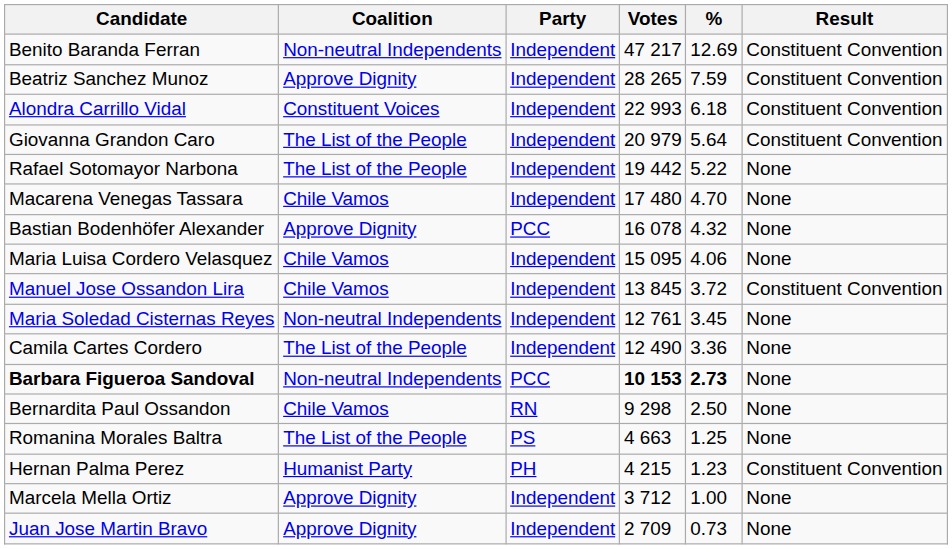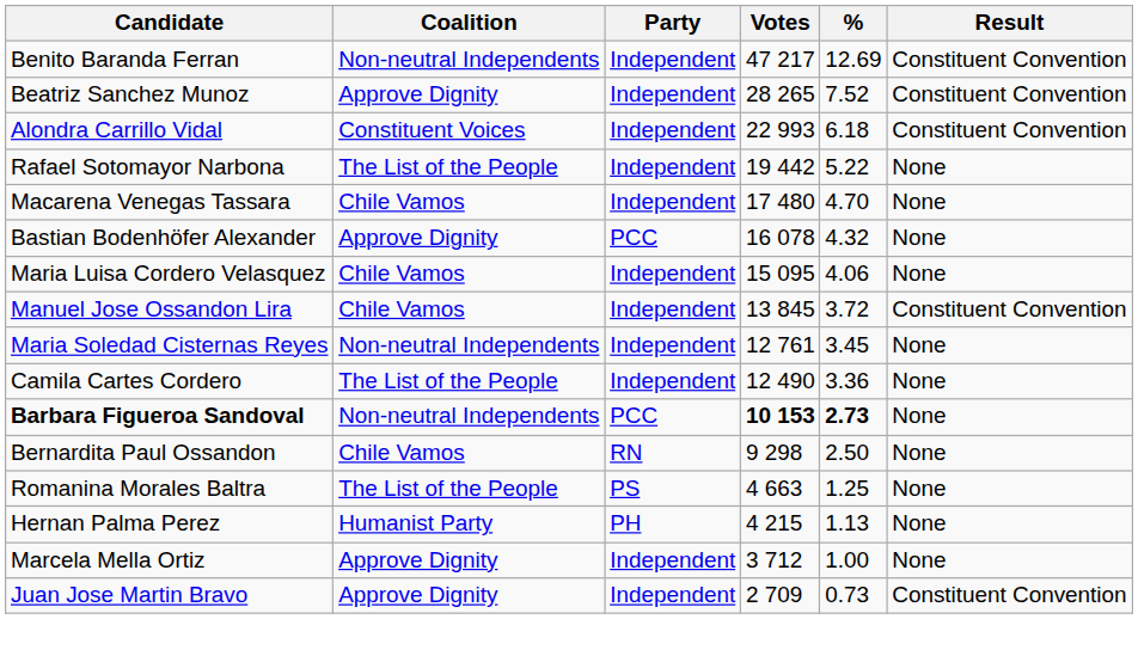Beatriz Sanchez Munoz | %: 7.59 -> 7.52
- row: Giovanna Grandon Caro | The List of the People | Independent | 20 979 | 5.64 | Constituent Convention
Hernan Palma Perez | %: 1.23 -> 1.13
Hernan Palma Perez | Result: Constituent Convention -> None
Juan Jose Martin Bravo | Result: None -> Constituent Convention
